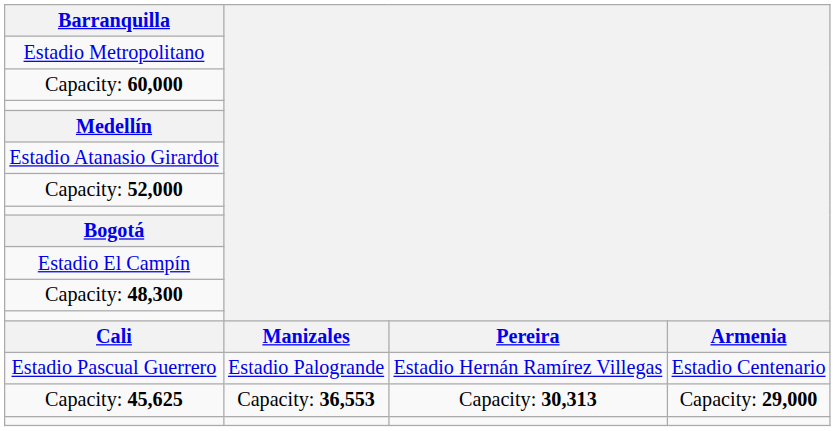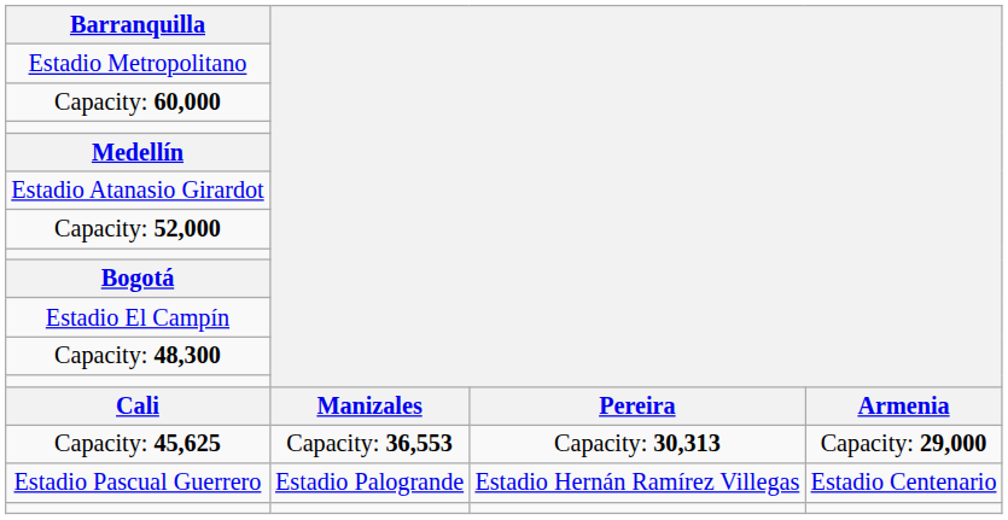rows swapped: Estadio Pascual Guerrero <-> Capacity: 45,625
